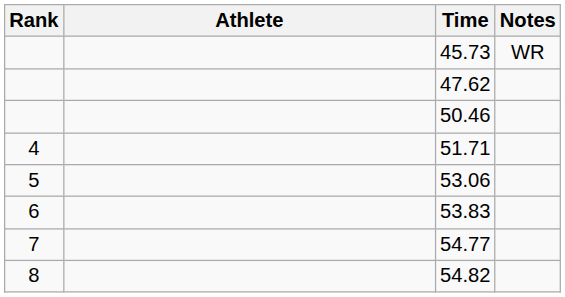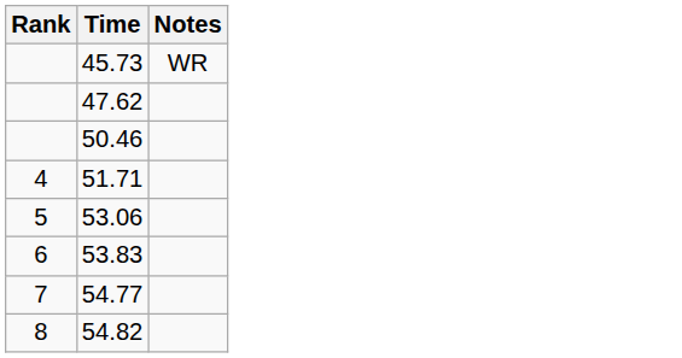- column: Athlete
